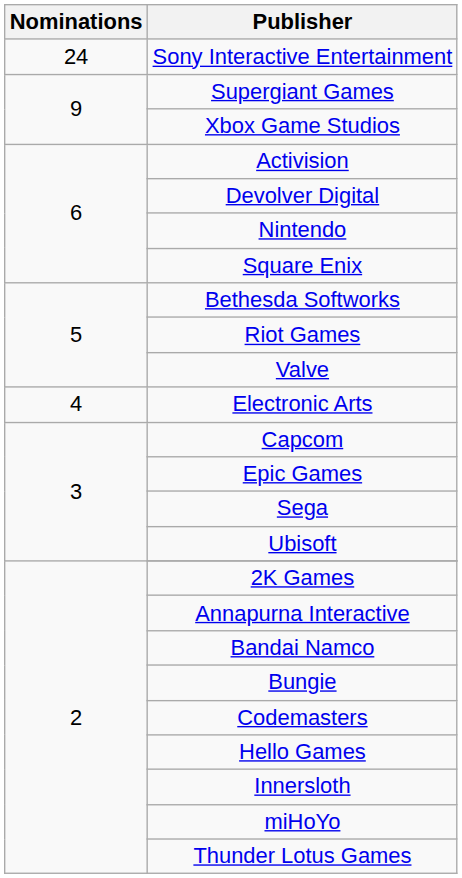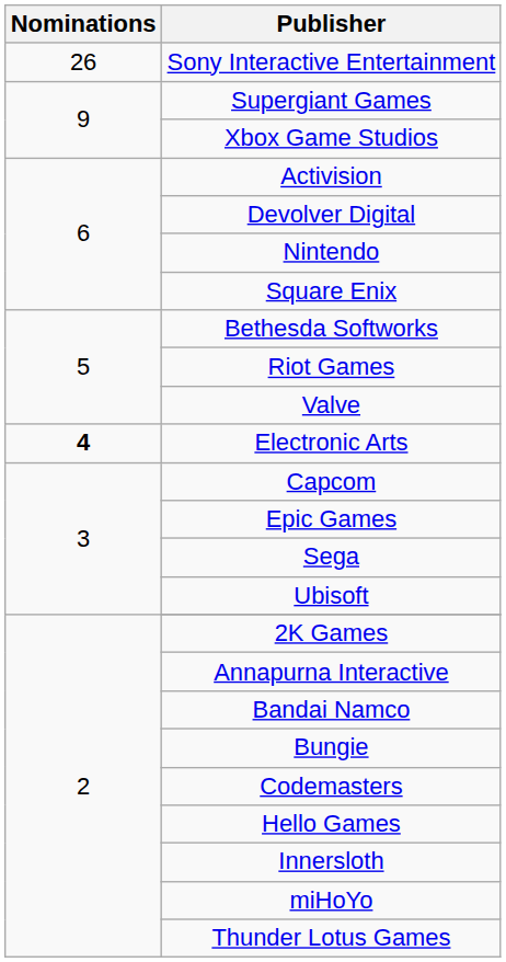Sony Interactive Entertainment | Nominations: 24 -> 26
Electronic Arts | Nominations: normal -> bold
